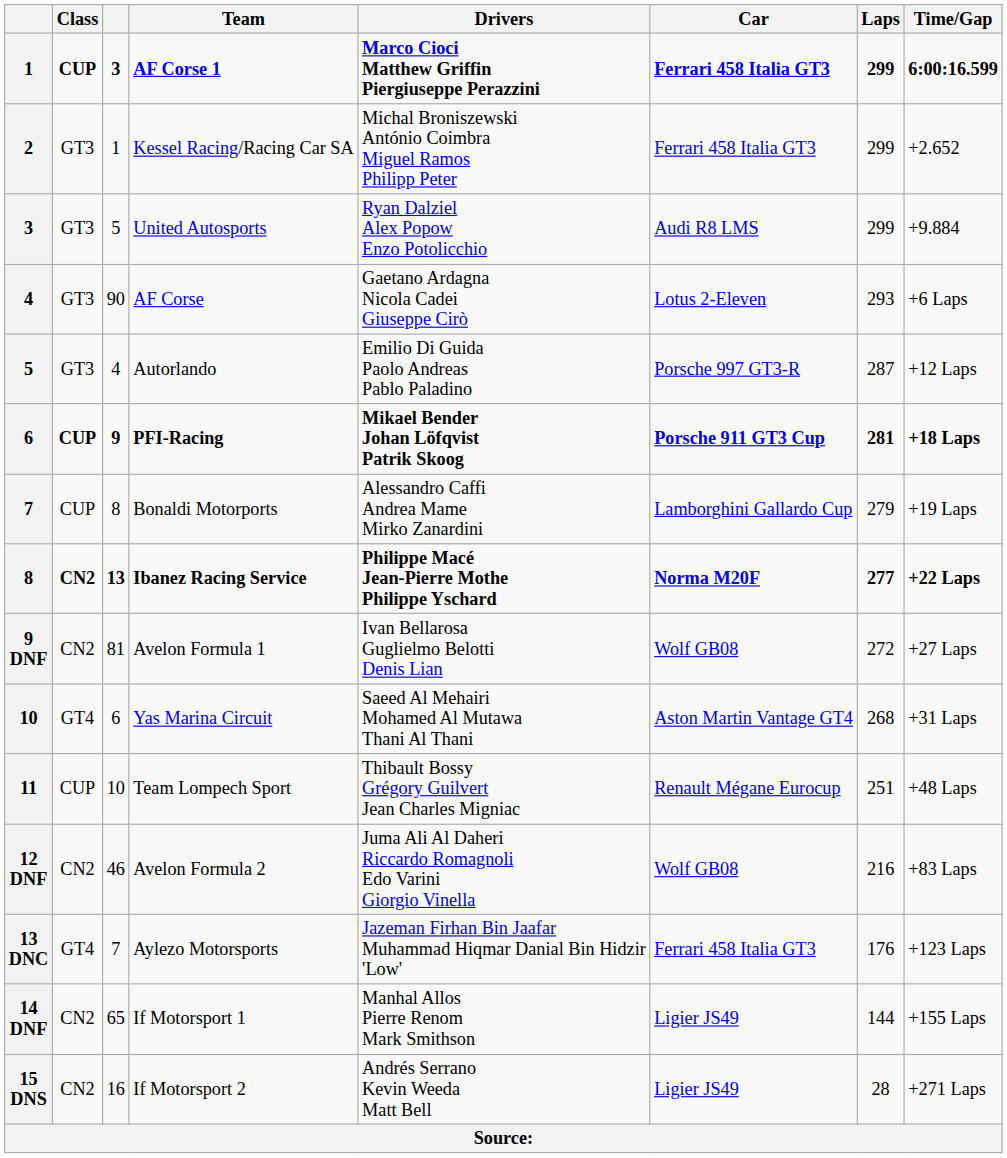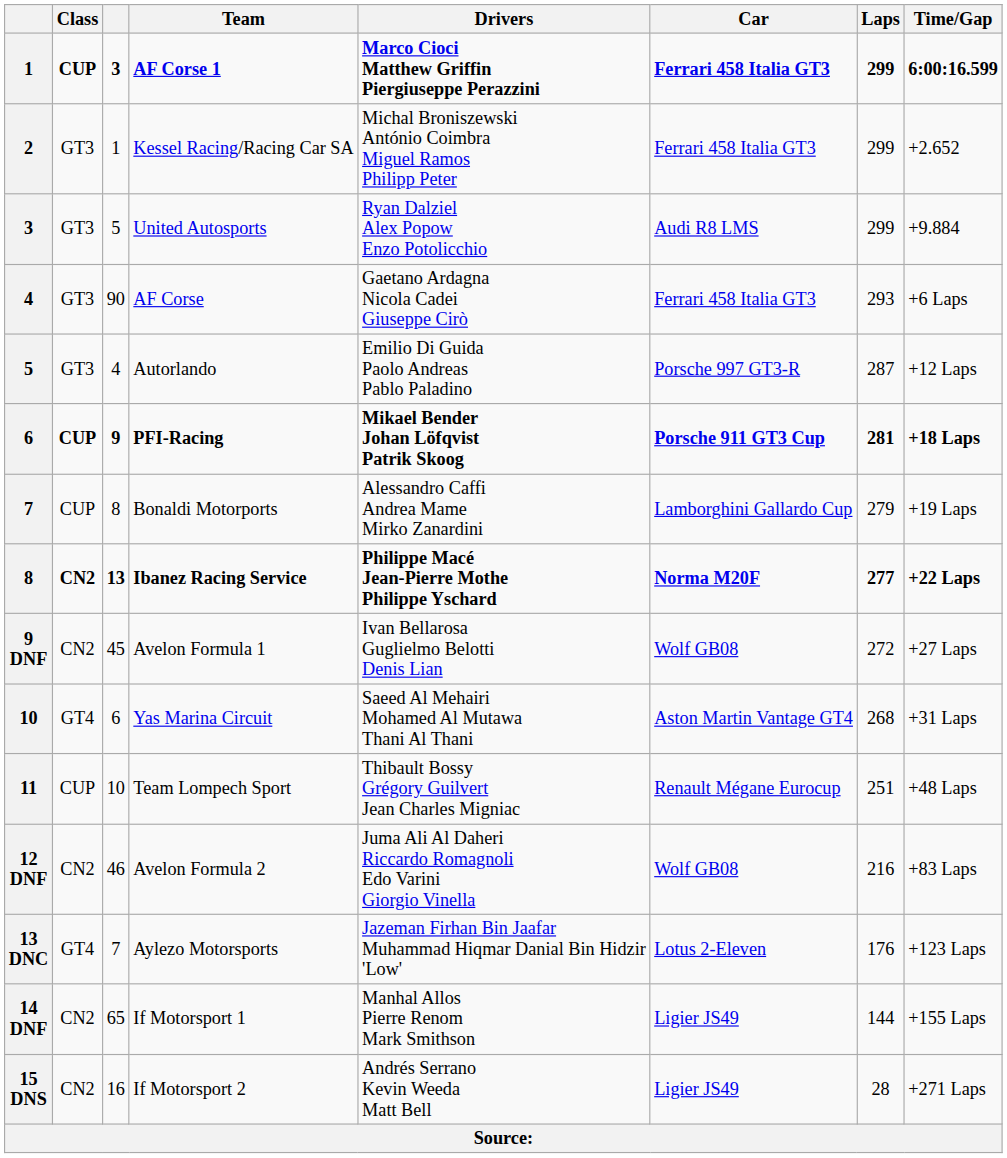AF Corse | Car: Lotus 2-Eleven -> Ferrari 458 Italia GT3
Avelon Formula 1 | column 3: 81 -> 45
Aylezo Motorsports | Car: Ferrari 458 Italia GT3 -> Lotus 2-Eleven
